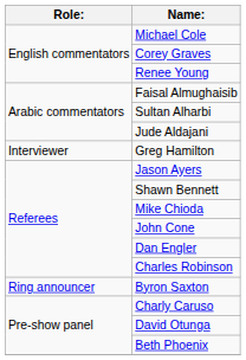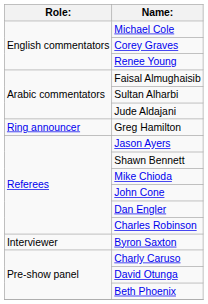Greg Hamilton | Role:: Interviewer -> Ring announcer
Byron Saxton | Role:: Ring announcer -> Interviewer
